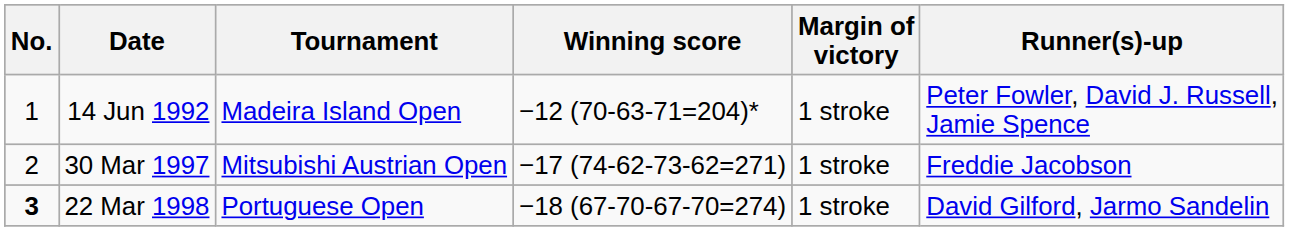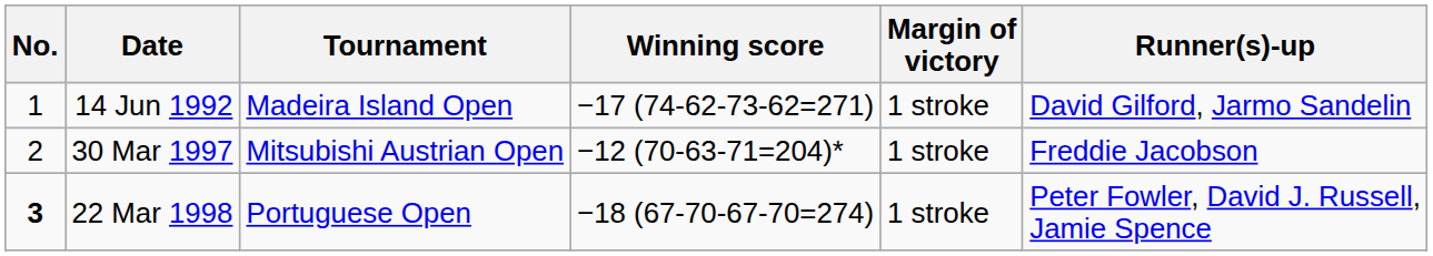14 Jun 1992 | Winning score: −12 (70-63-71=204)* -> −17 (74-62-73-62=271)
14 Jun 1992 | Runner(s)-up: Peter Fowler, David J. Russell, Jamie Spence -> David Gilford, Jarmo Sandelin
30 Mar 1997 | Winning score: −17 (74-62-73-62=271) -> −12 (70-63-71=204)*
22 Mar 1998 | Runner(s)-up: David Gilford, Jarmo Sandelin -> Peter Fowler, David J. Russell, Jamie Spence
